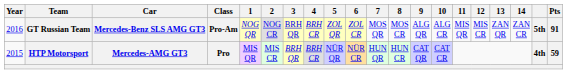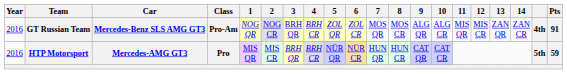GT Russian Team | column 19: 5th -> 4th
HTP Motorsport | Year: 2015 -> 2016
HTP Motorsport | column 19: 4th -> 5th
